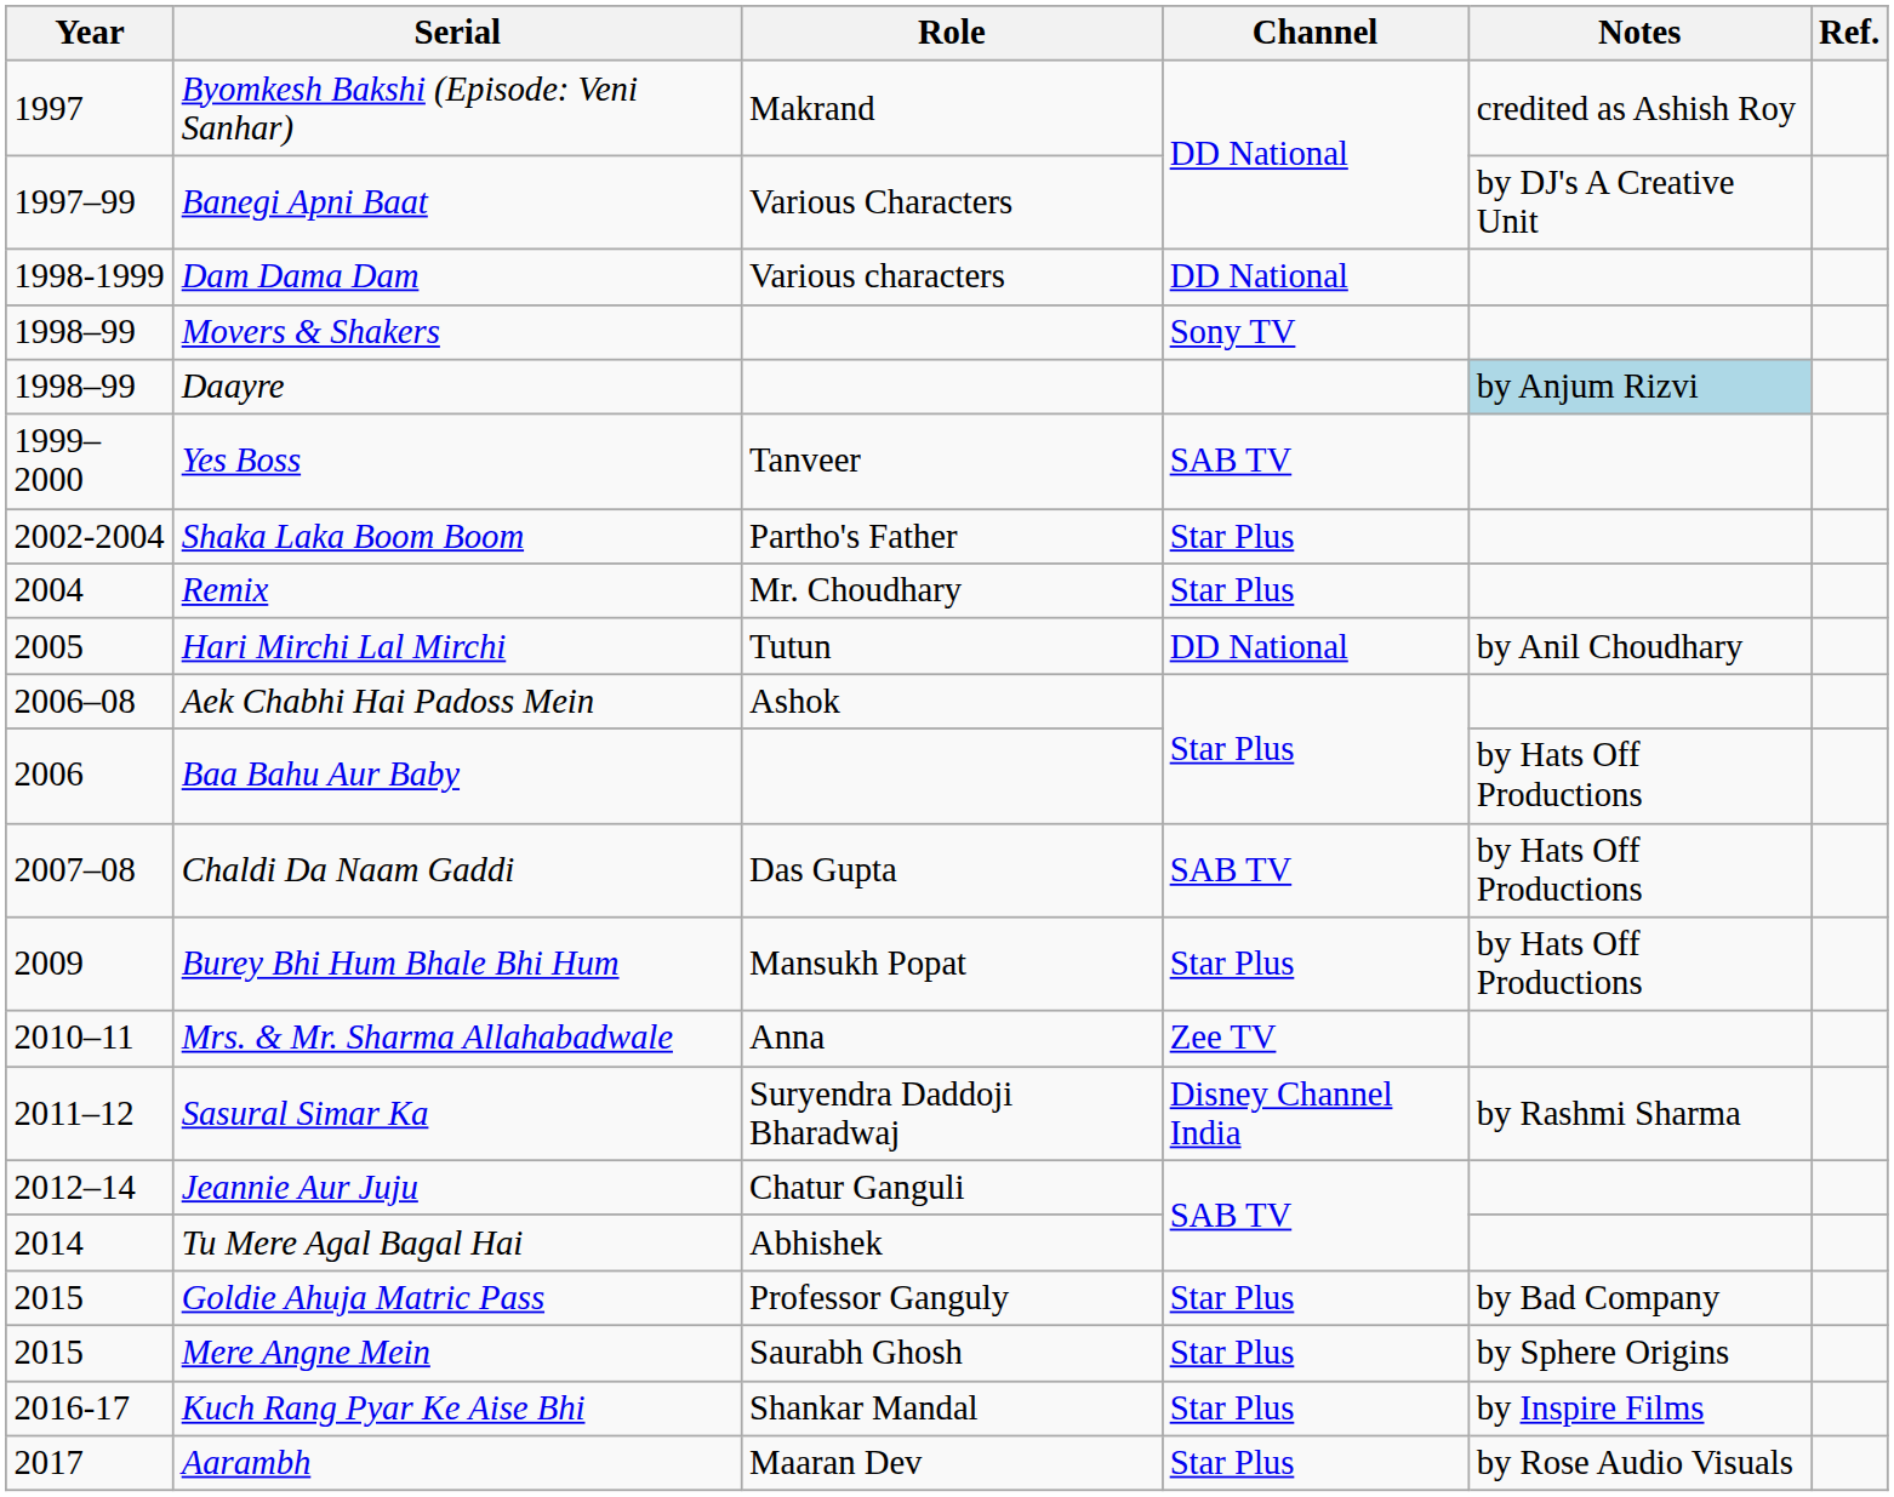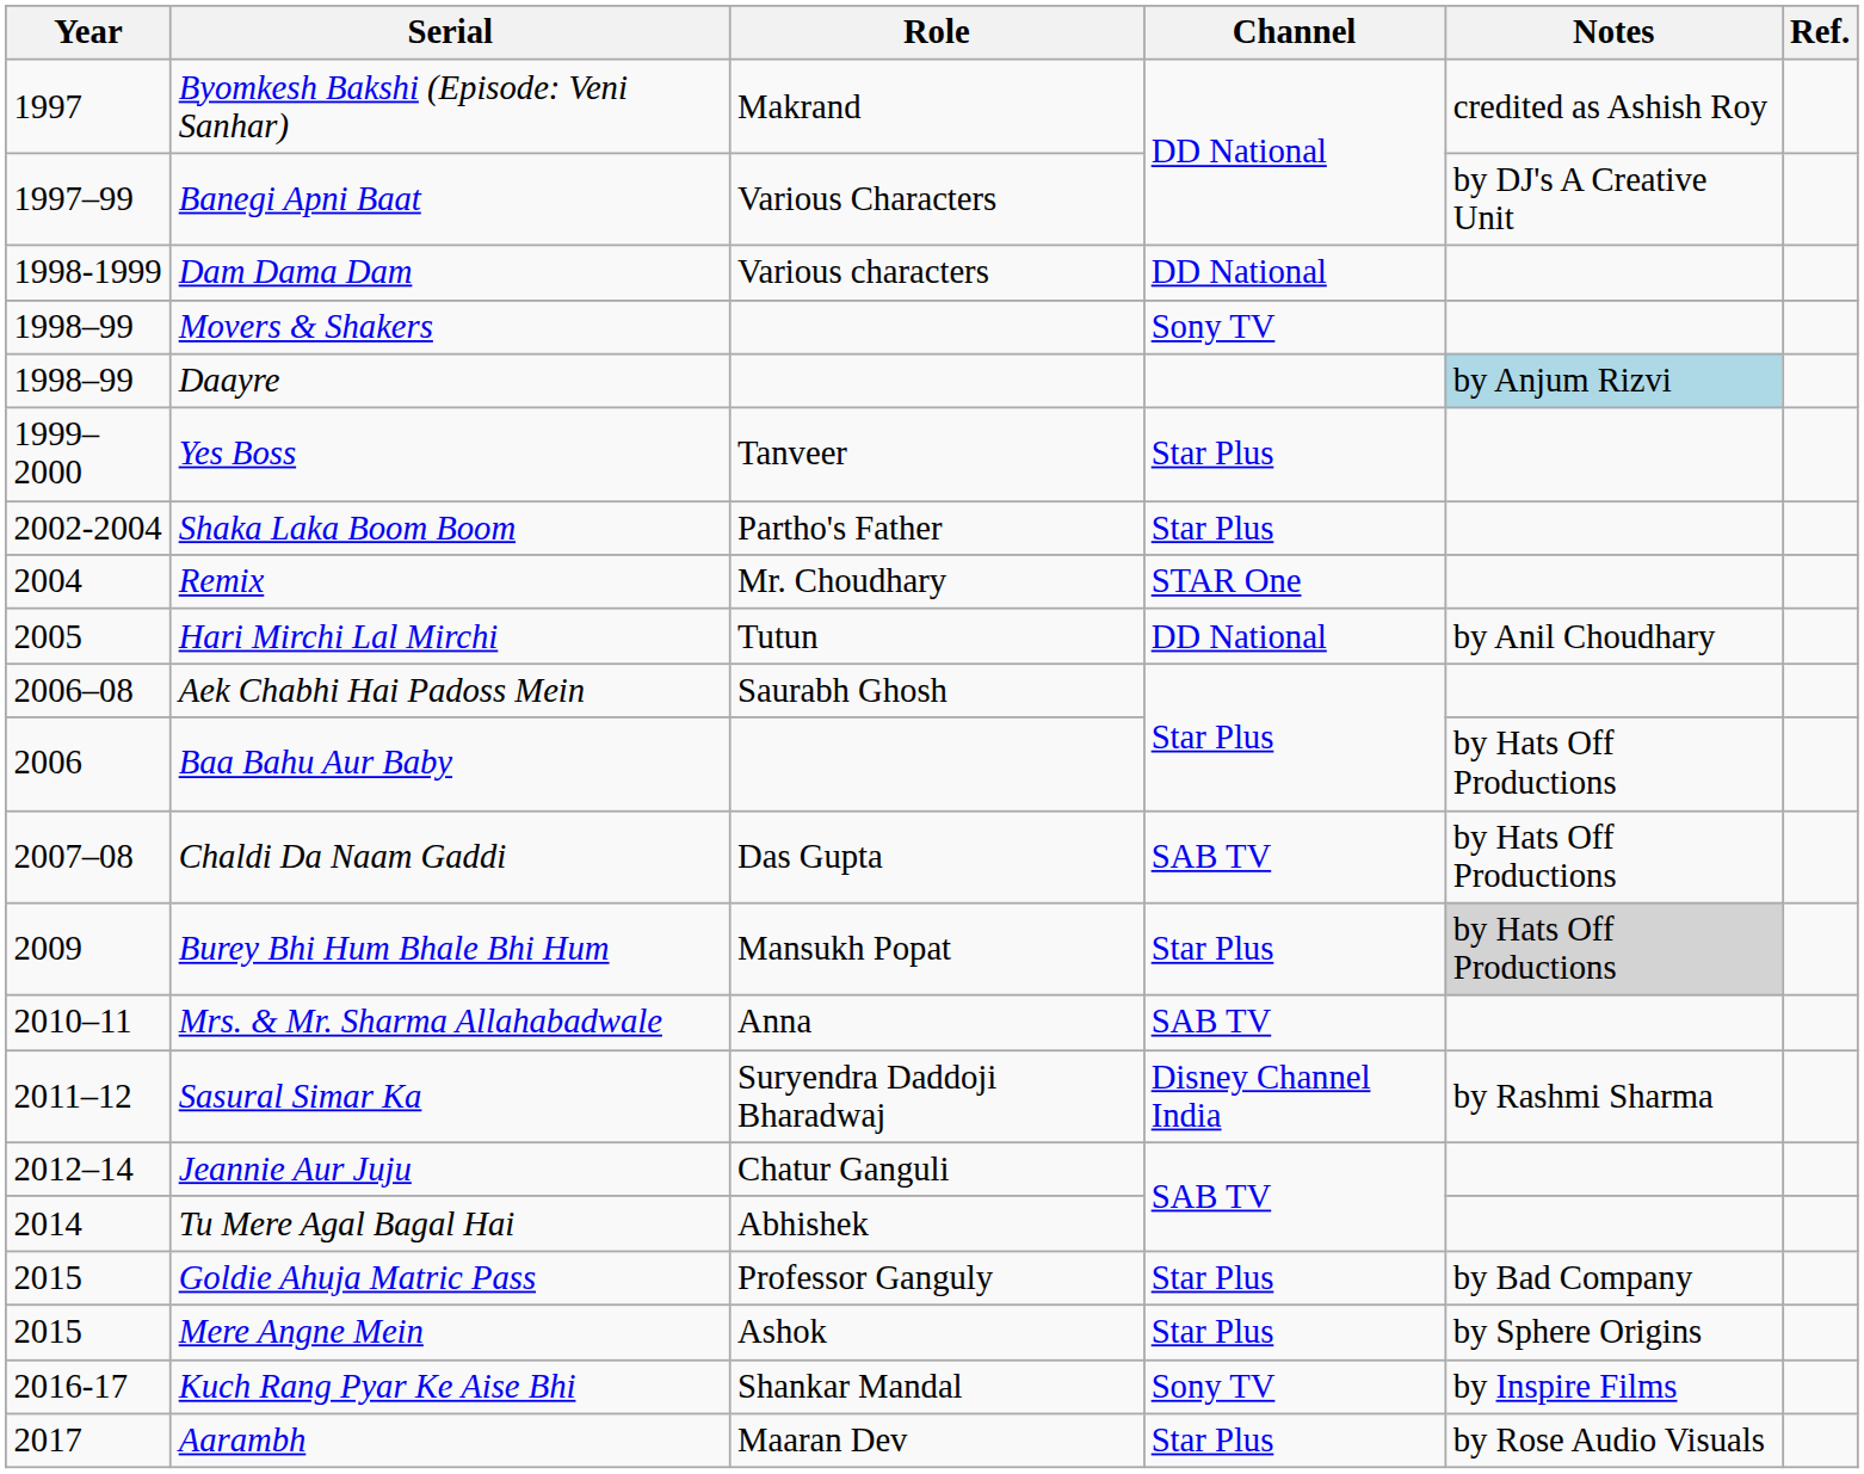Yes Boss | Channel: SAB TV -> Star Plus
Remix | Channel: Star Plus -> STAR One
Aek Chabhi Hai Padoss Mein | Role: Ashok -> Saurabh Ghosh
Burey Bhi Hum Bhale Bhi Hum | Notes: no background -> lightgrey background
Mrs. & Mr. Sharma Allahabadwale | Channel: Zee TV -> SAB TV
Mere Angne Mein | Role: Saurabh Ghosh -> Ashok
Kuch Rang Pyar Ke Aise Bhi | Channel: Star Plus -> Sony TV
